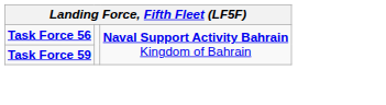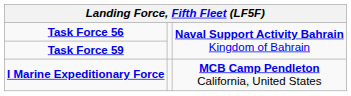+ row: I Marine Expeditionary Force | MCB Camp Pendleton California, United States
